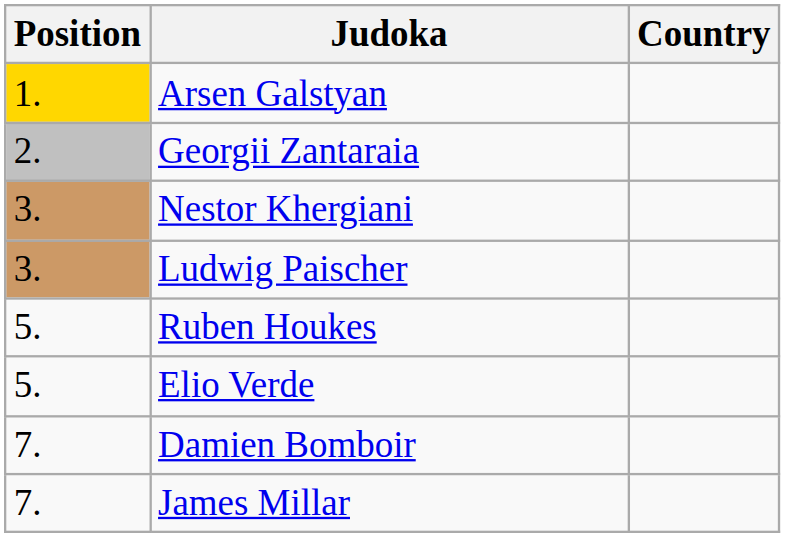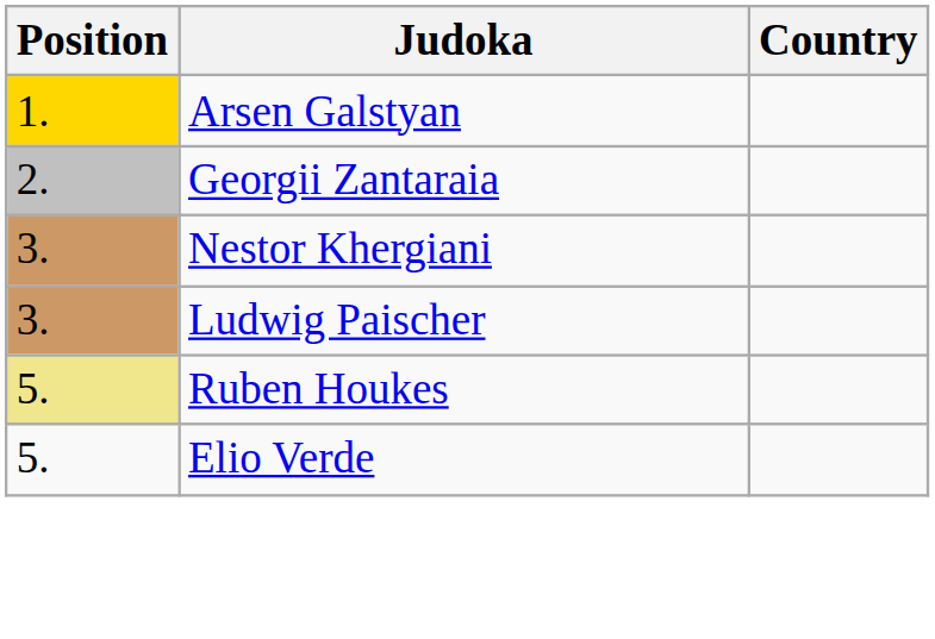Ruben Houkes | Position: no background -> khaki background
- row: 7. | Damien Bomboir
- row: 7. | James Millar
